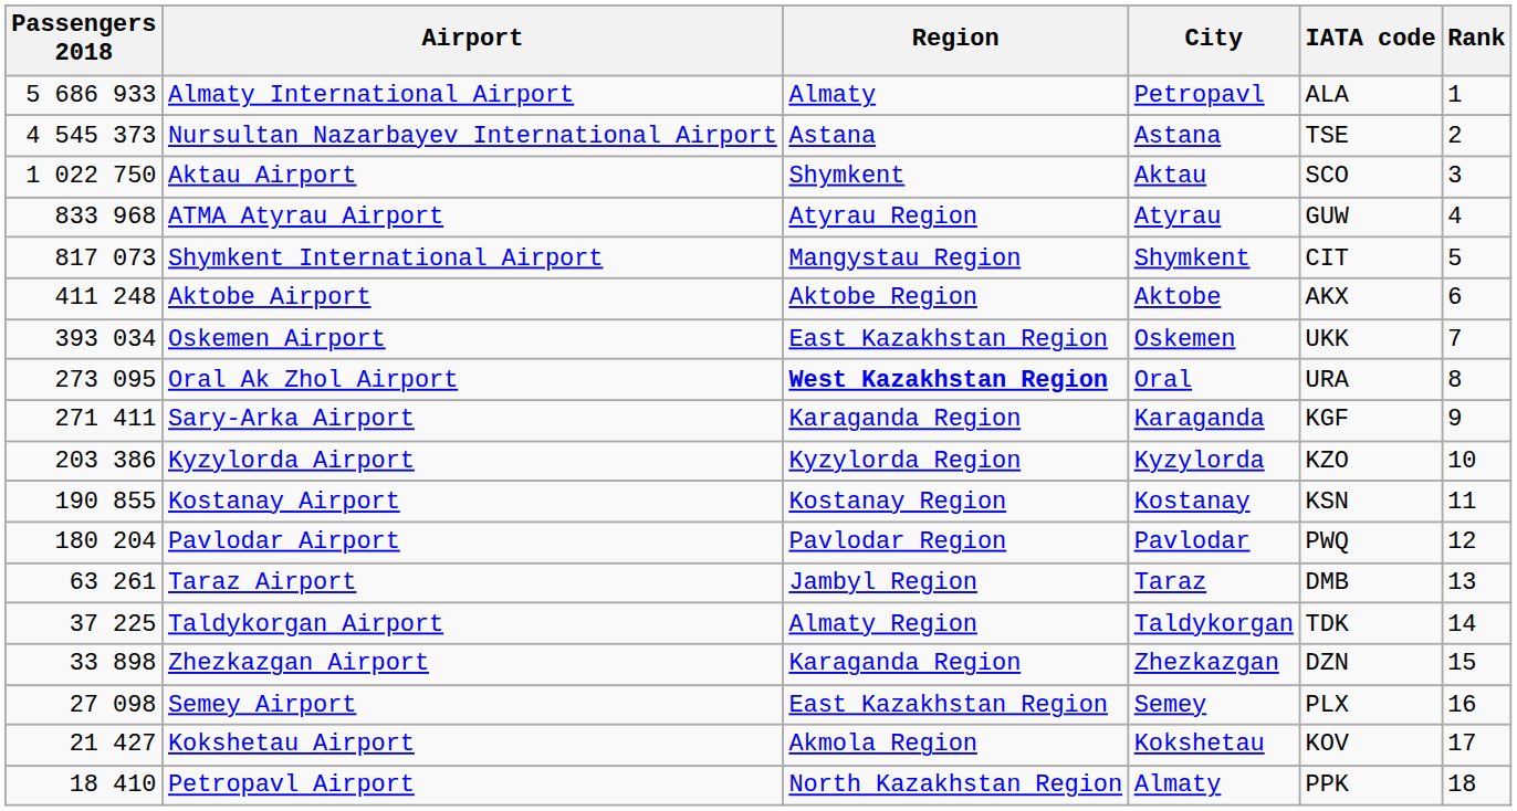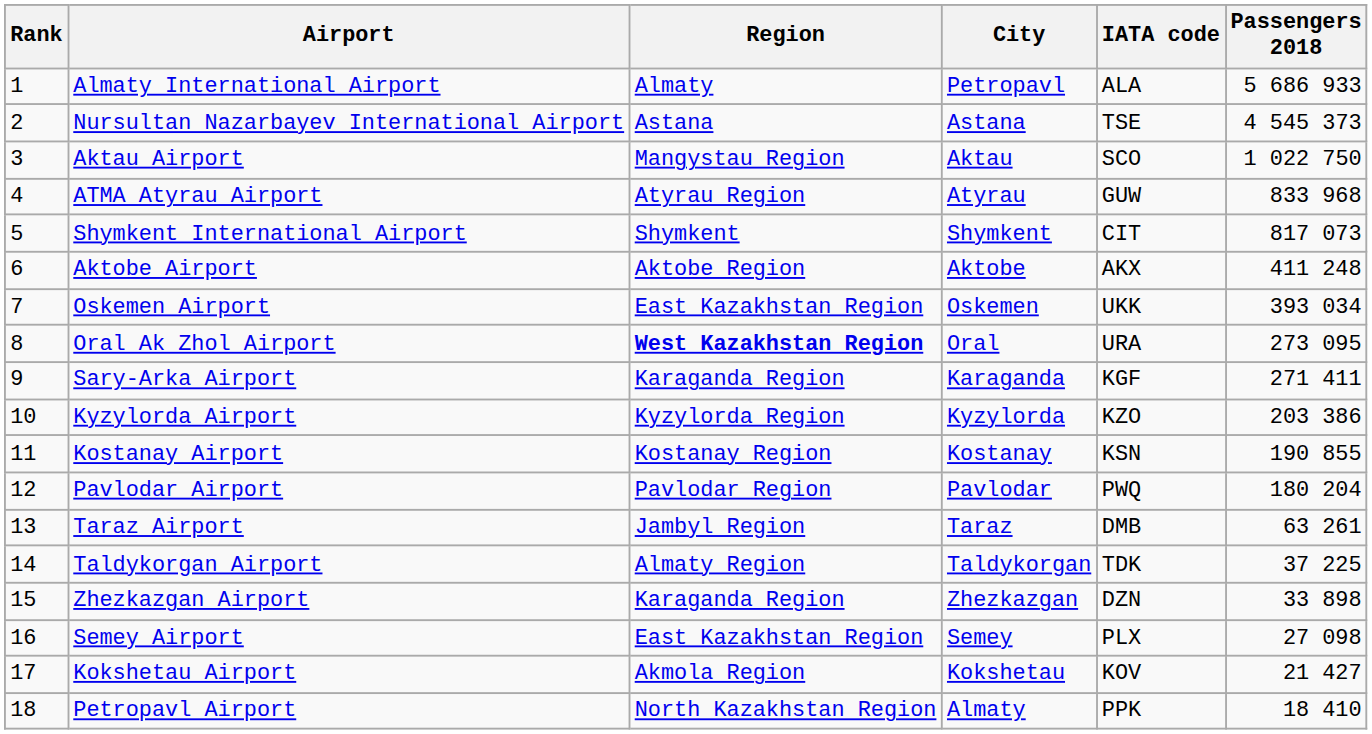columns swapped: Rank <-> Passengers 2018
Aktau Airport | Region: Shymkent -> Mangystau Region
Shymkent International Airport | Region: Mangystau Region -> Shymkent
